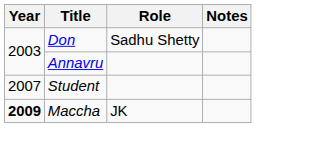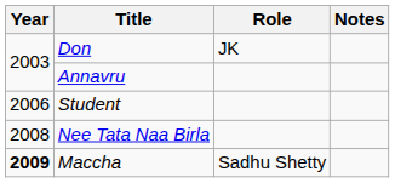Don | Role: Sadhu Shetty -> JK
Student | Year: 2007 -> 2006
+ row: 2008 | Nee Tata Naa Birla
Maccha | Role: JK -> Sadhu Shetty
